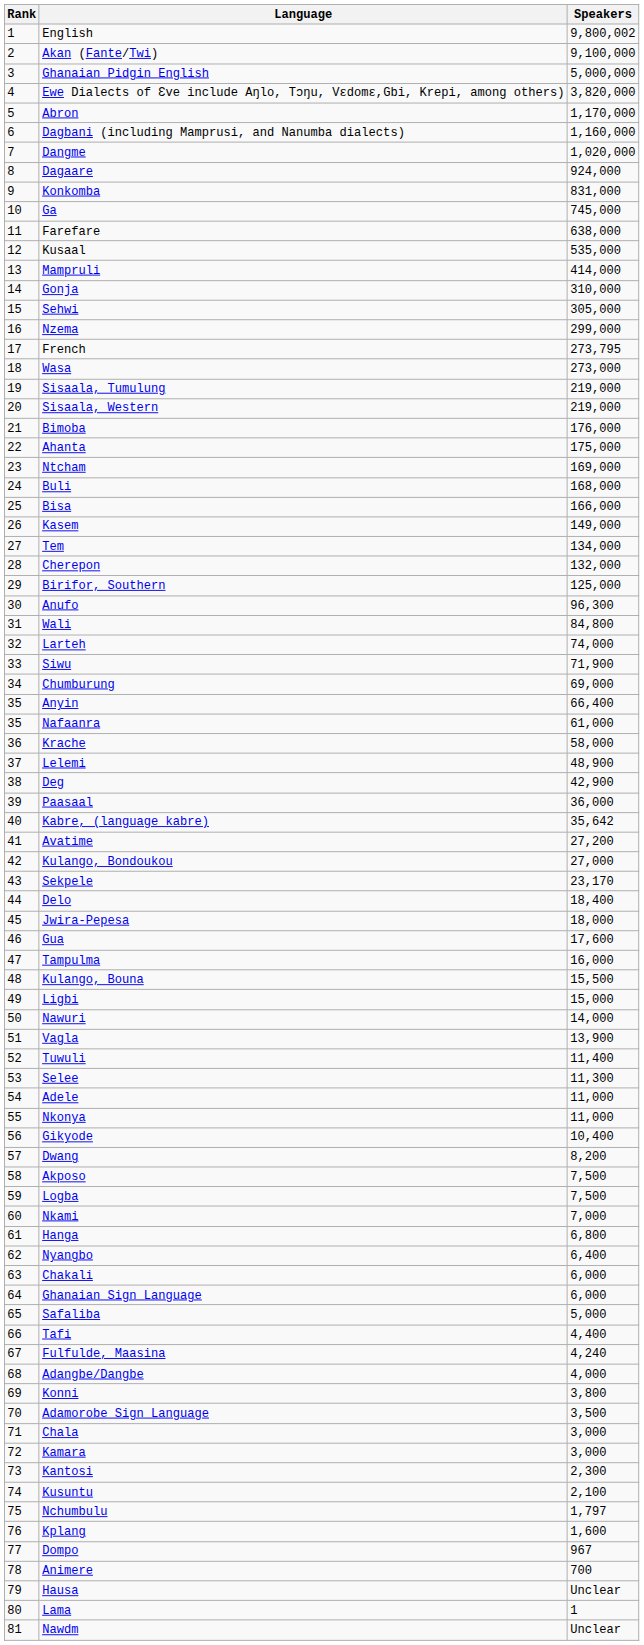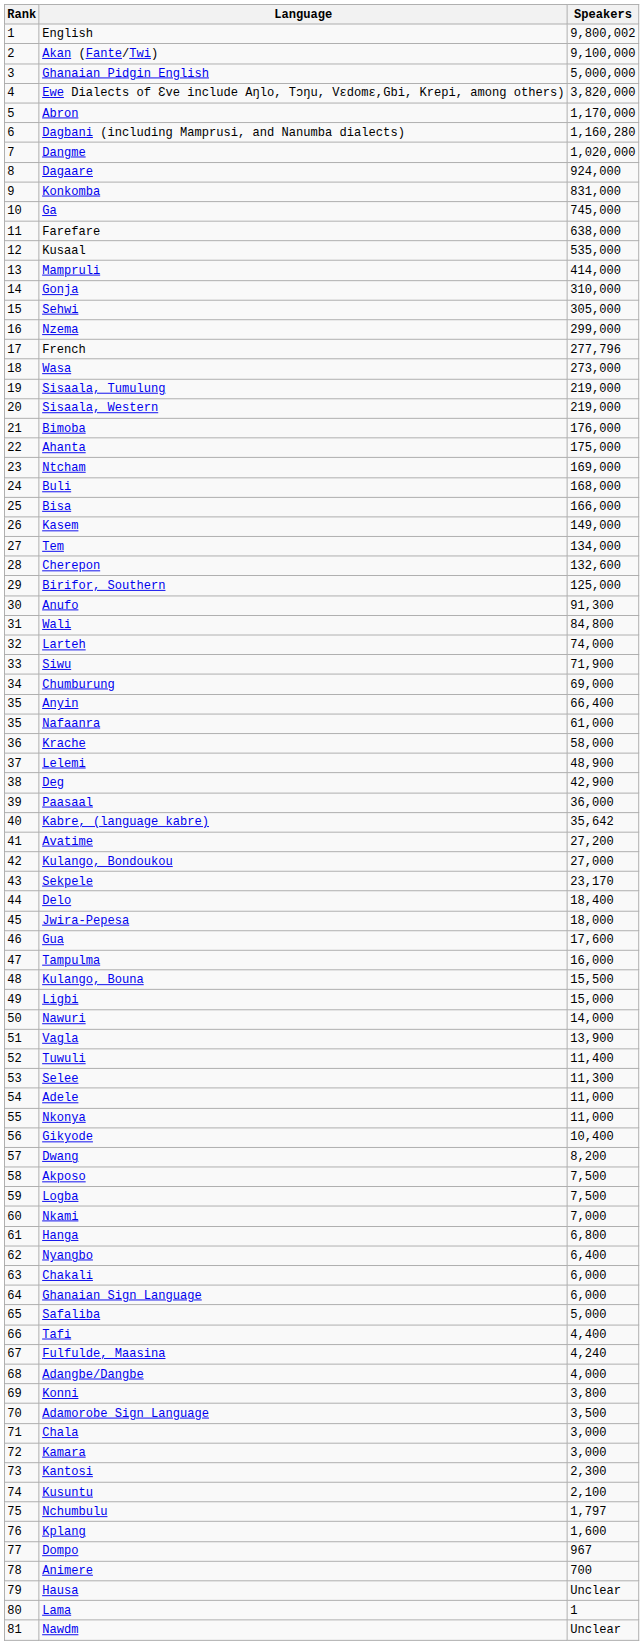Dagbani (including Mamprusi, and Nanumba dialects) | Speakers: 1,160,000 -> 1,160,280
French | Speakers: 273,795 -> 277,796
Cherepon | Speakers: 132,000 -> 132,600
Anufo | Speakers: 96,300 -> 91,300
